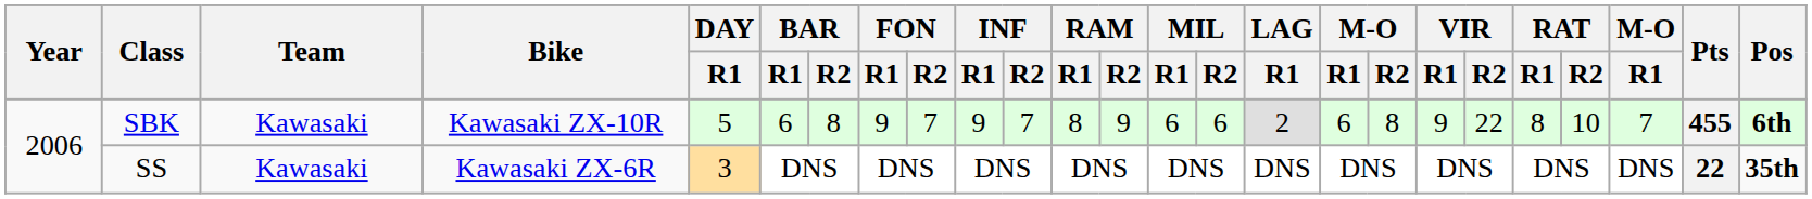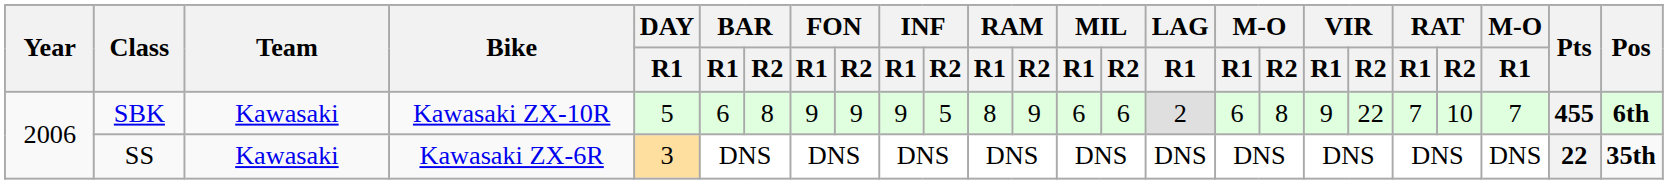SBK | FON / R2: 7 -> 9
SBK | INF / R2: 7 -> 5
SBK | RAT / R1: 8 -> 7
